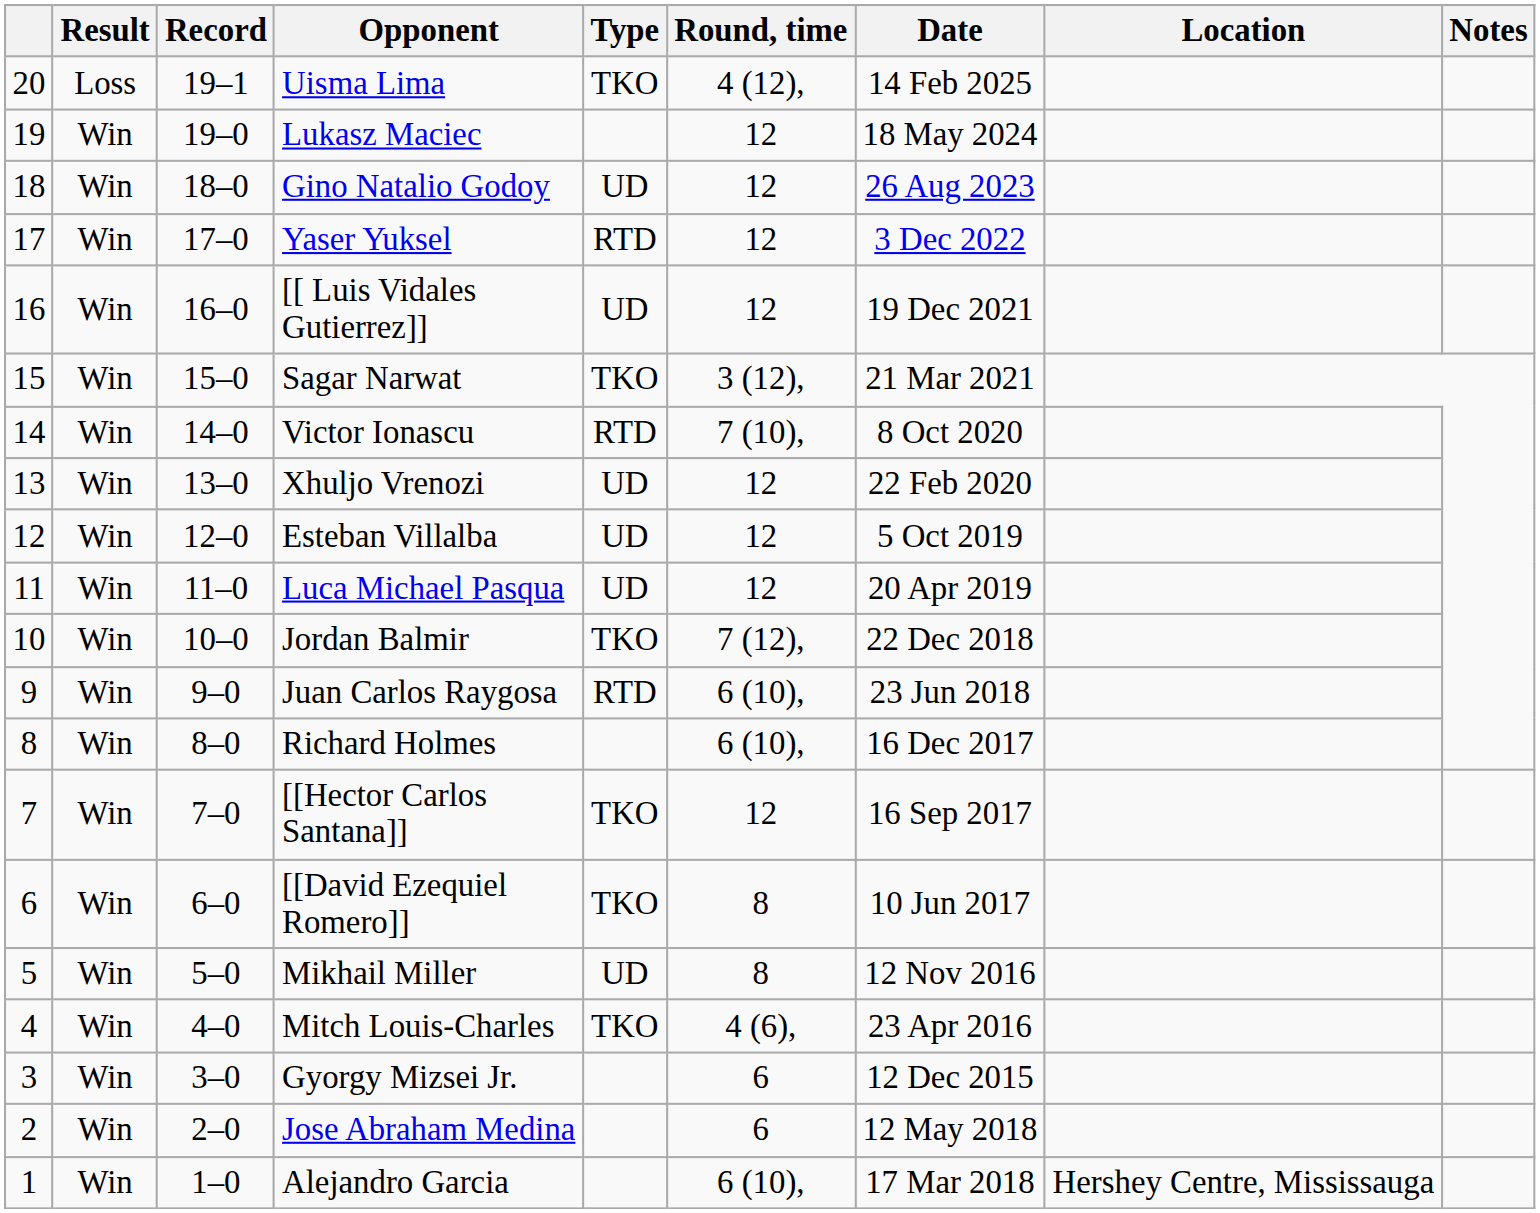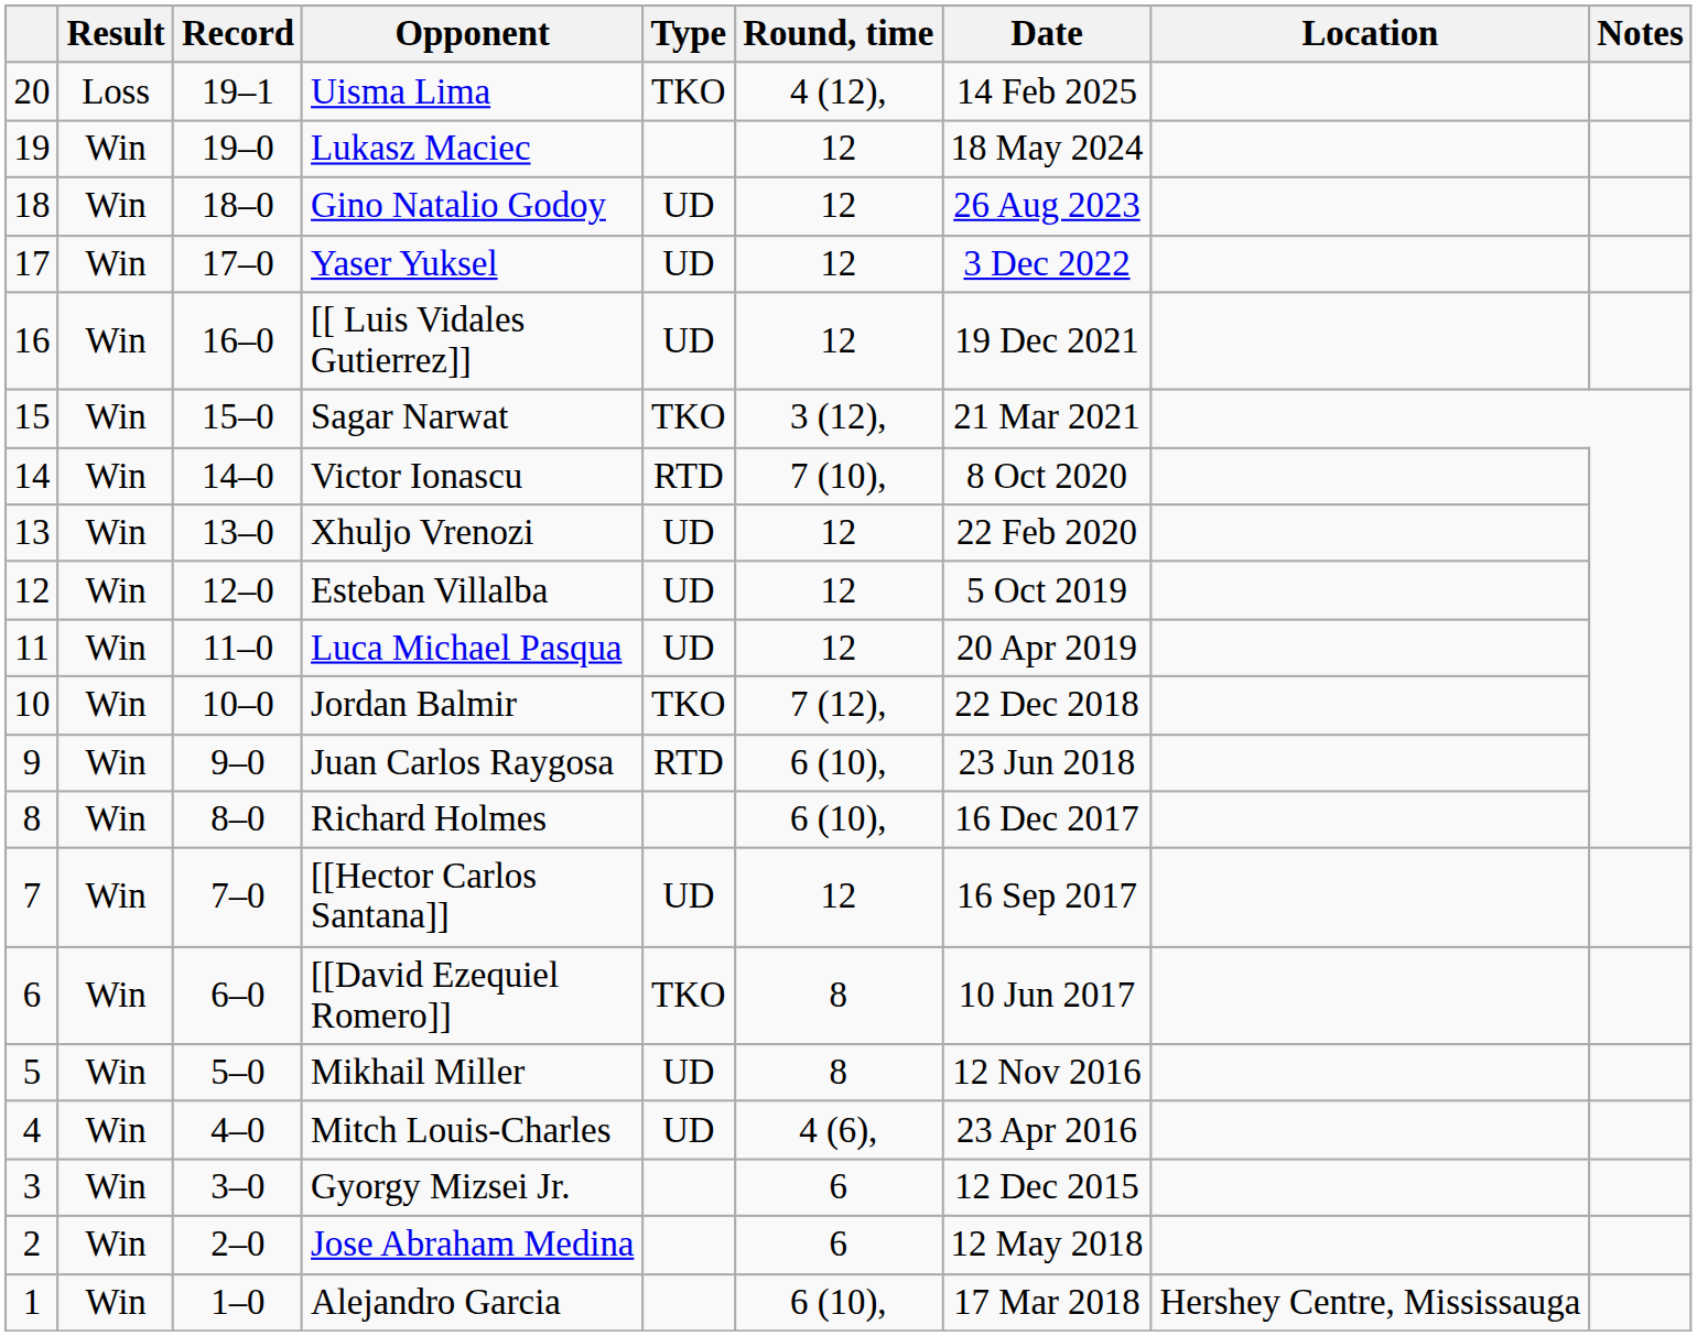Yaser Yuksel | Type: RTD -> UD
[[Hector Carlos Santana]] | Type: TKO -> UD
Mitch Louis-Charles | Type: TKO -> UD
